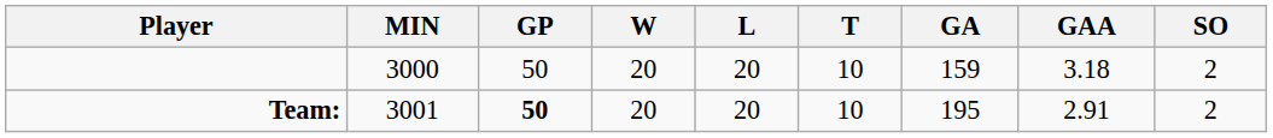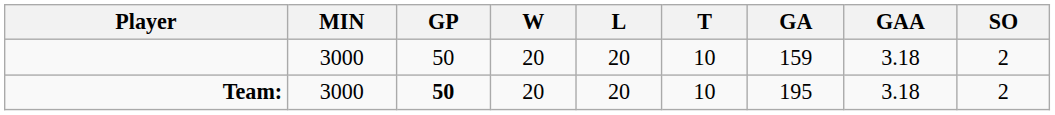Team: | MIN: 3001 -> 3000
Team: | GAA: 2.91 -> 3.18
